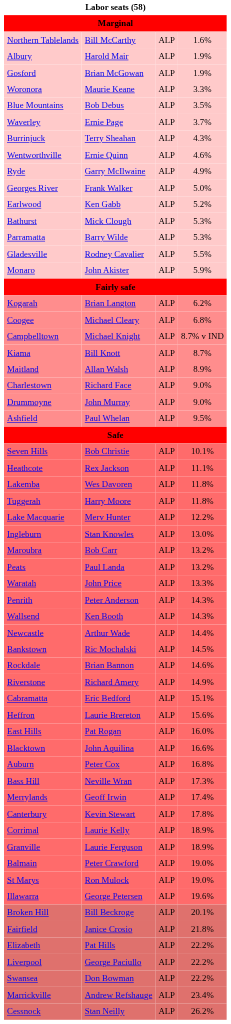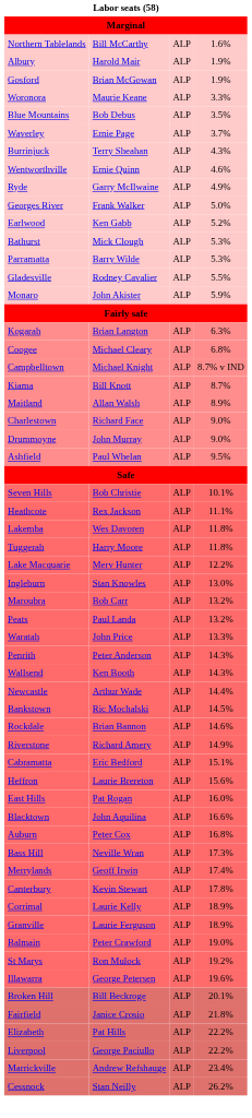Kogarah | column 4: 6.2% -> 6.3%
St Marys | column 4: 19.0% -> 19.2%
- row: Swansea | Don Bowman | ALP | 22.2%
